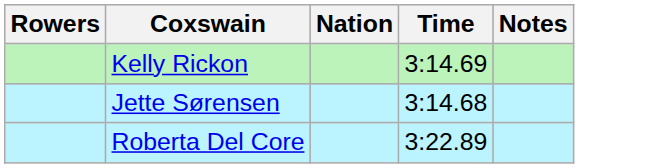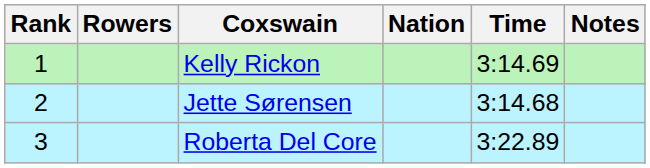+ column: Rank | 1 | 2 | 3
